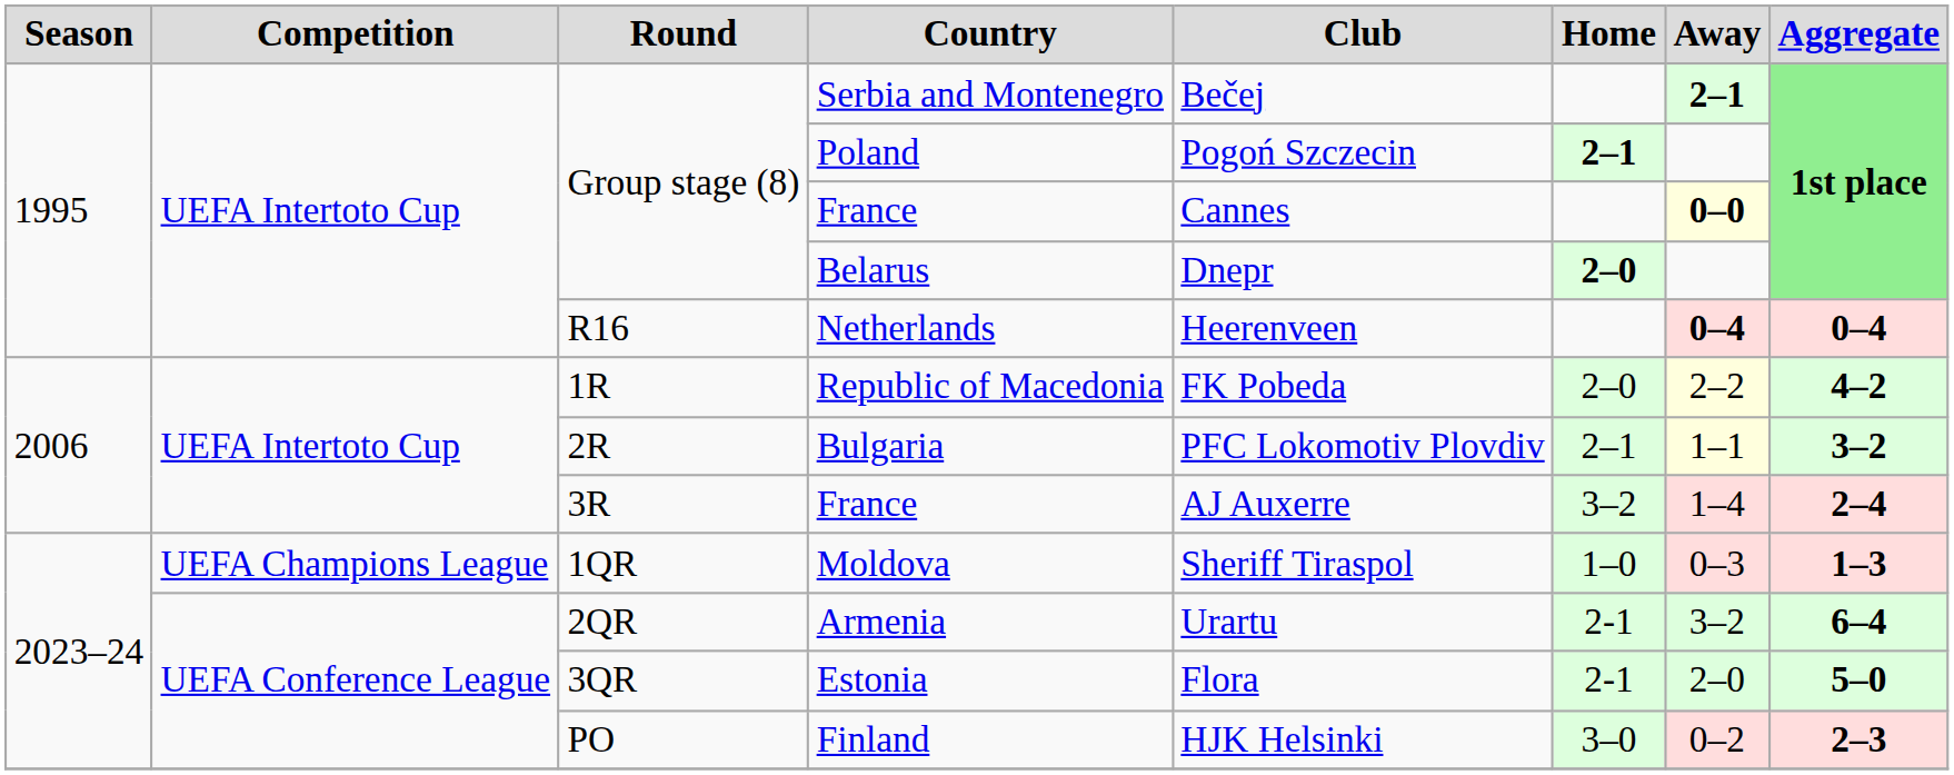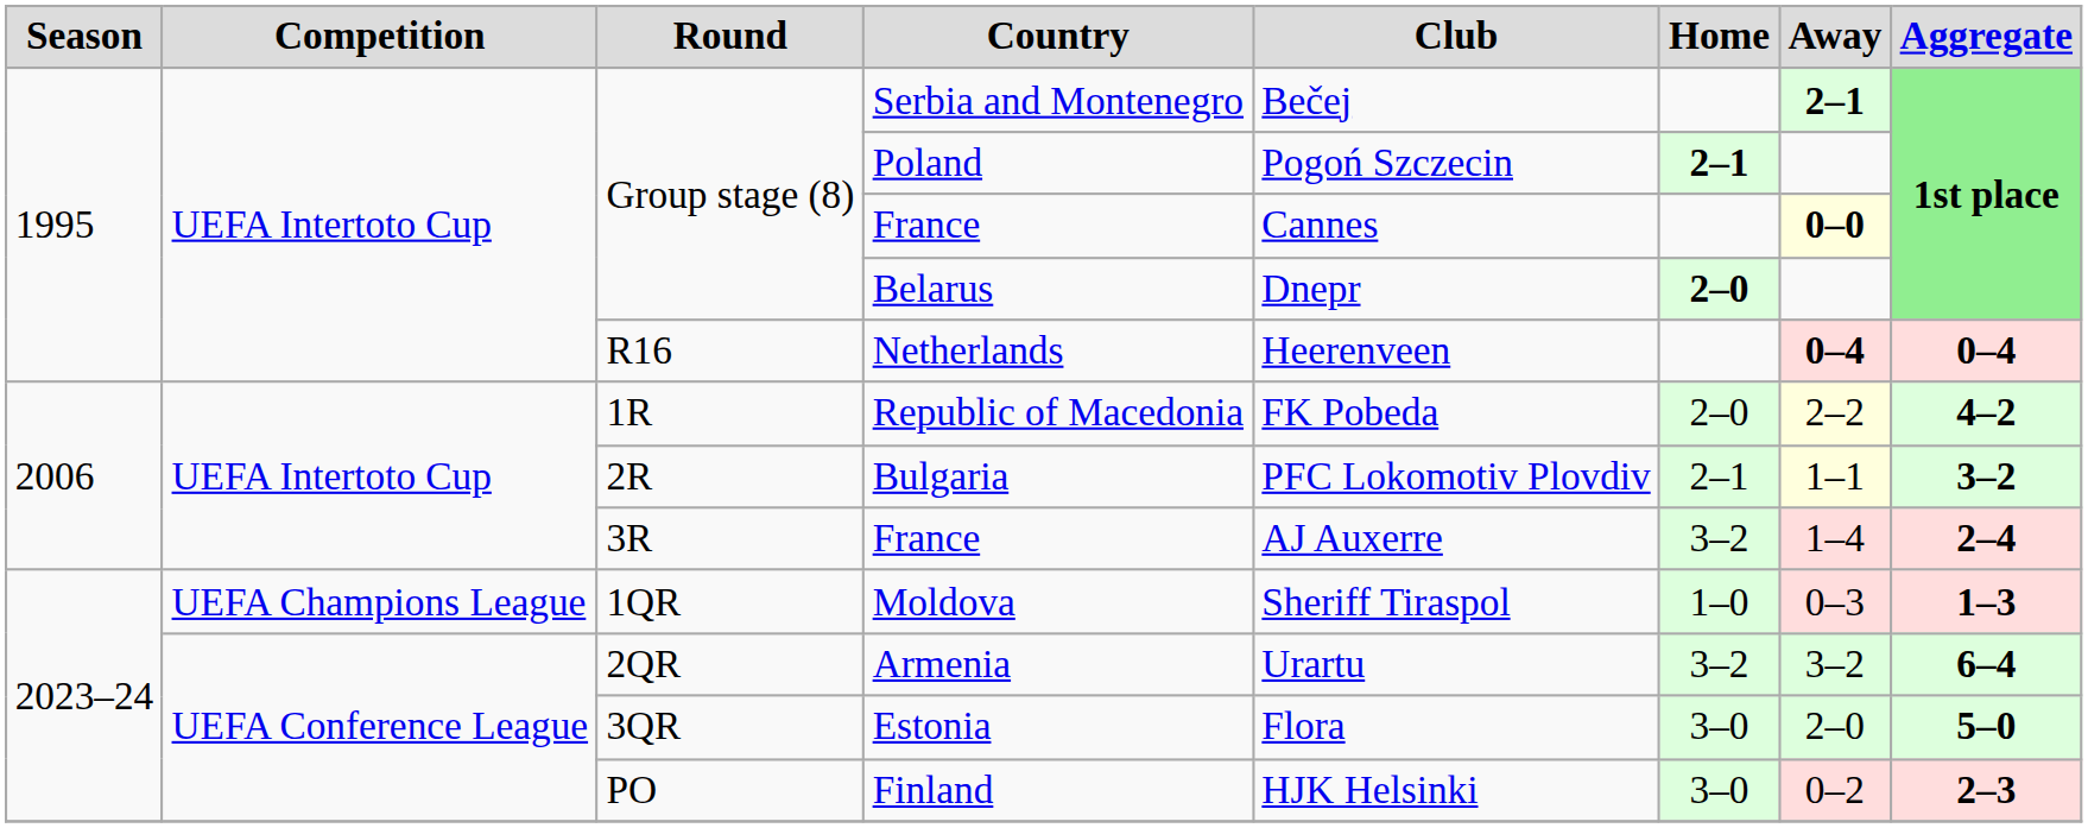Armenia | Home: 2-1 -> 3–2
Estonia | Home: 2-1 -> 3–0
